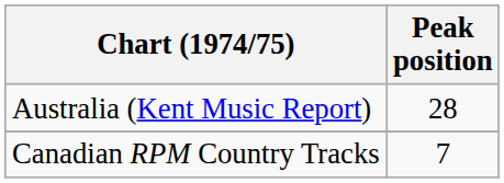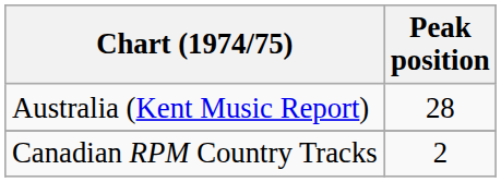Canadian RPM Country Tracks | Peak position: 7 -> 2
